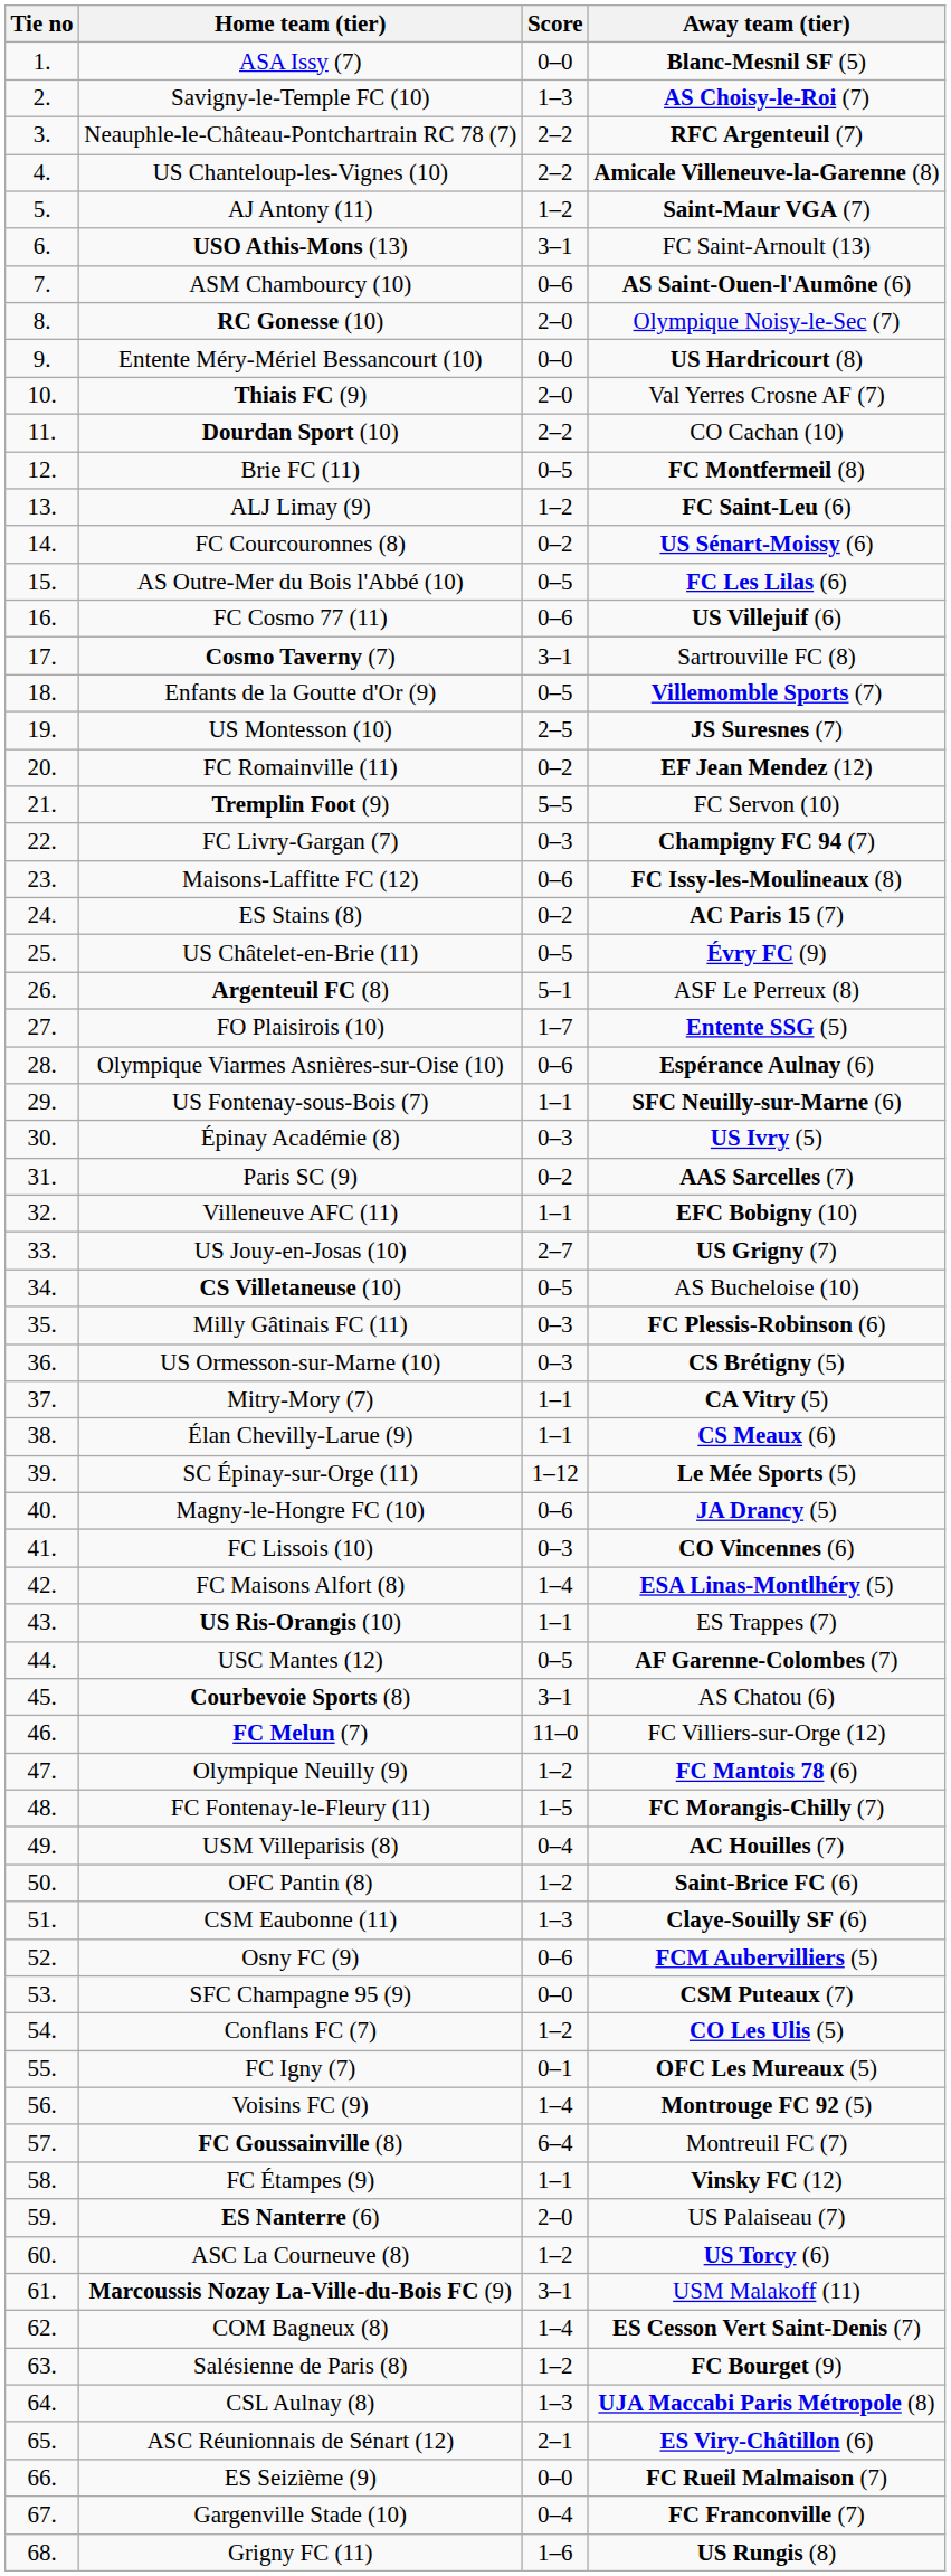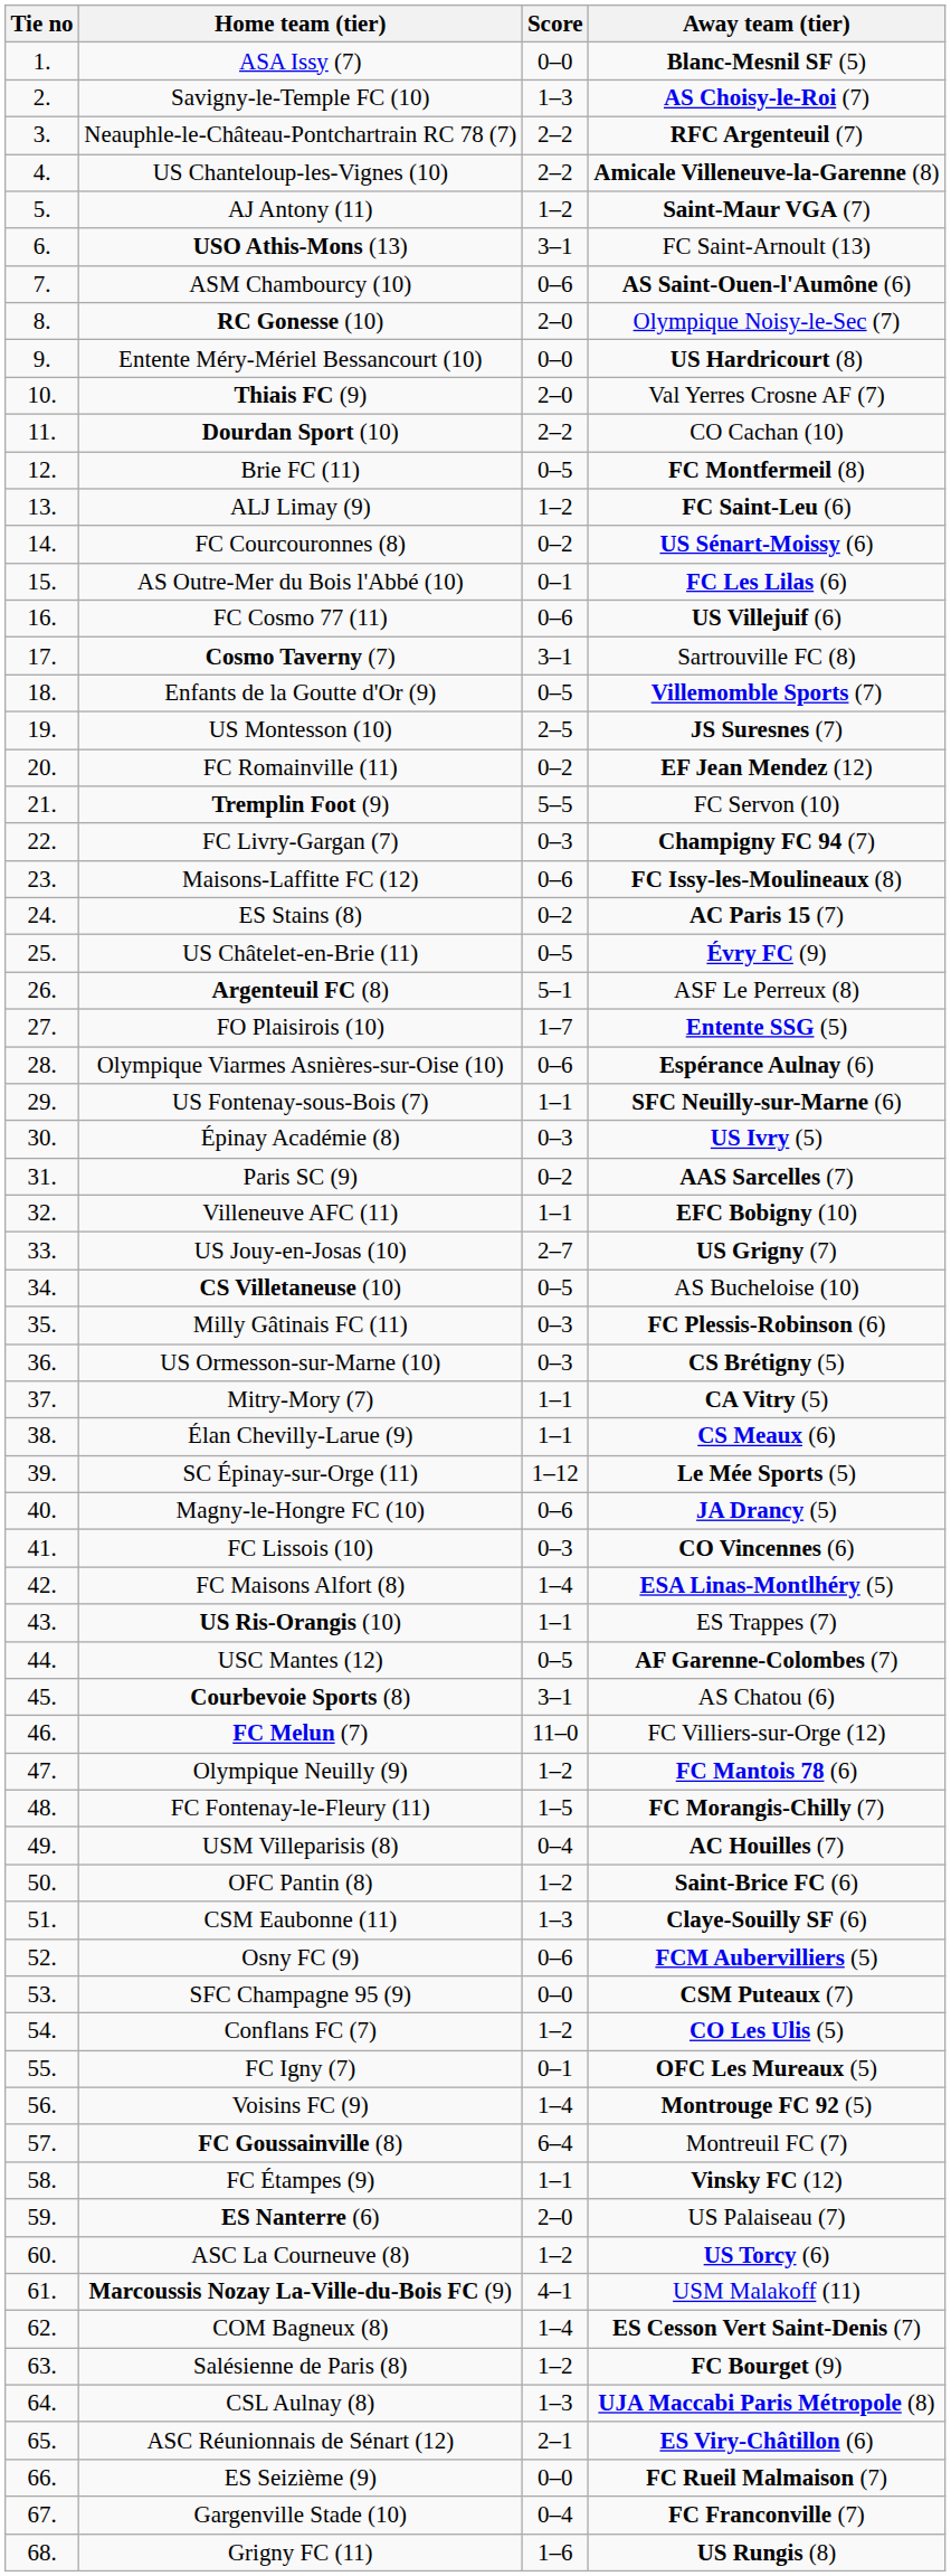AS Outre-Mer du Bois l'Abbé (10) | Score: 0–5 -> 0–1
Marcoussis Nozay La-Ville-du-Bois FC (9) | Score: 3–1 -> 4–1
